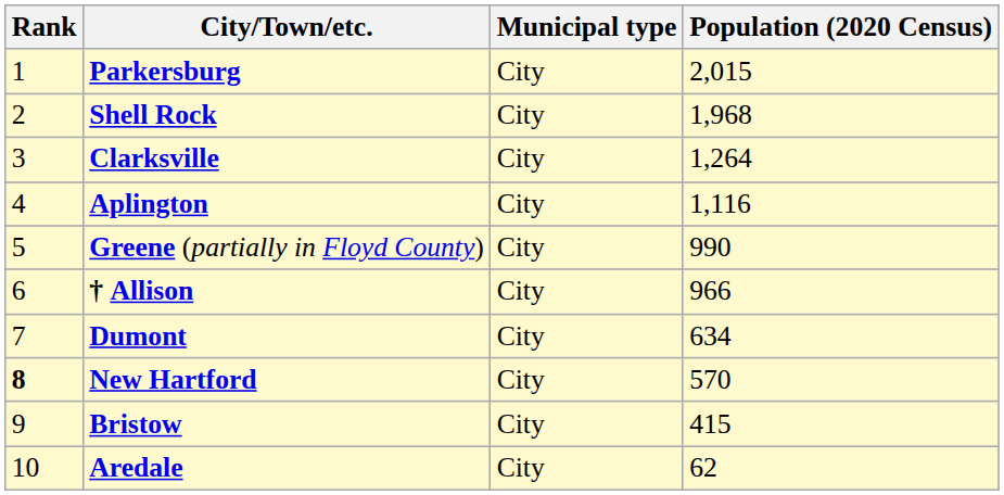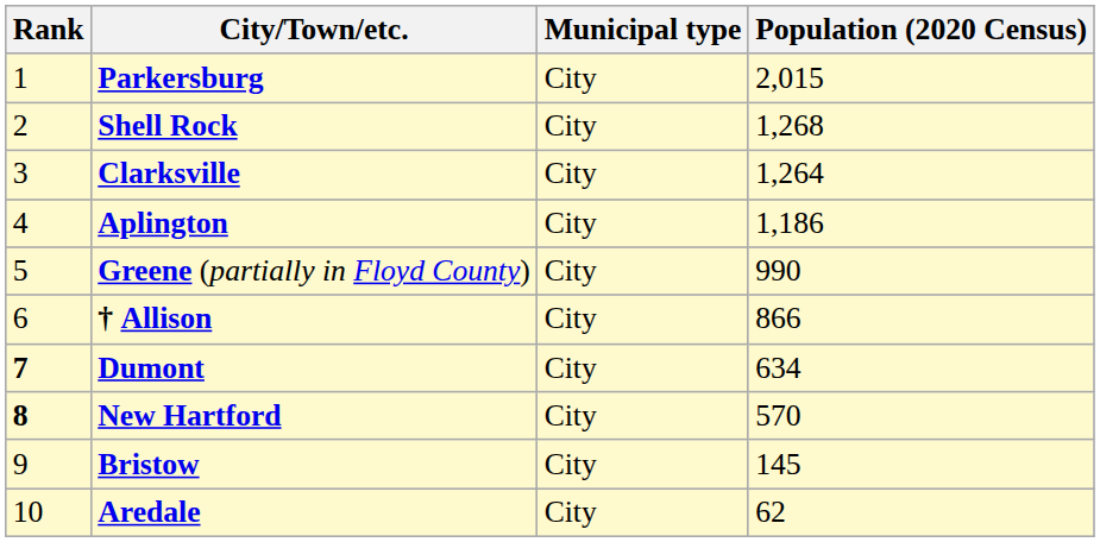Shell Rock | Population (2020 Census): 1,968 -> 1,268
Aplington | Population (2020 Census): 1,116 -> 1,186
† Allison | Population (2020 Census): 966 -> 866
Dumont | Rank: normal -> bold
Bristow | Population (2020 Census): 415 -> 145
